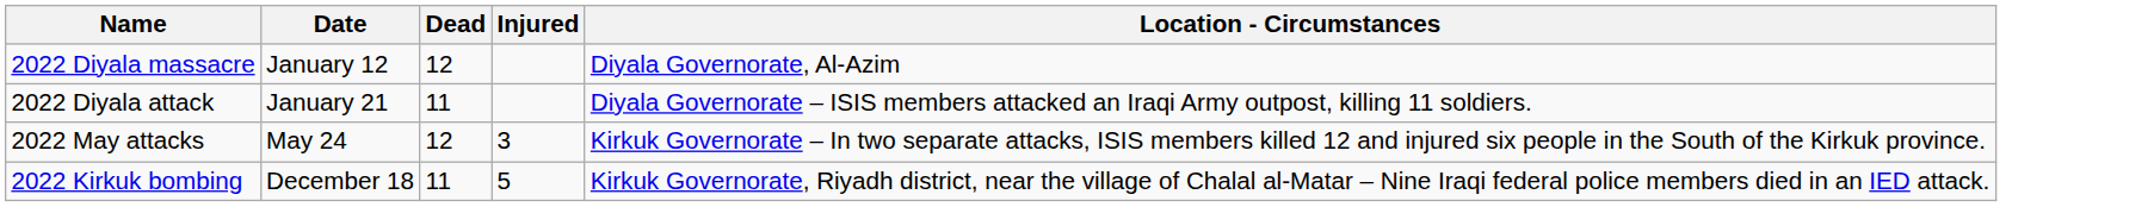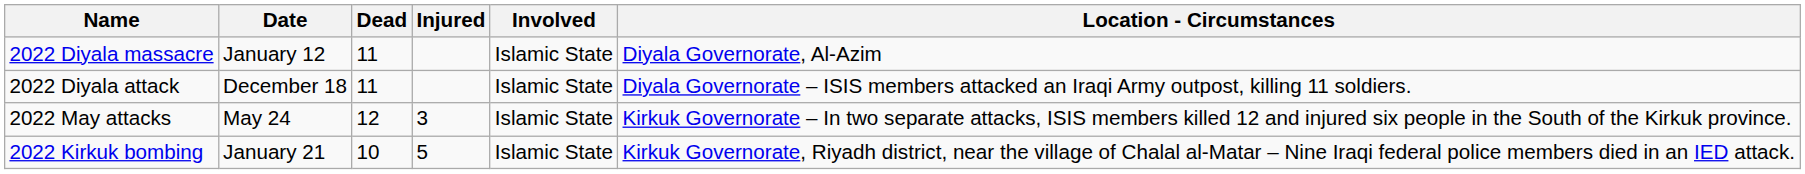+ column: Involved | Islamic State | Islamic State | Islamic State | Islamic State
2022 Diyala massacre | Dead: 12 -> 11
2022 Diyala attack | Date: January 21 -> December 18
2022 Kirkuk bombing | Date: December 18 -> January 21
2022 Kirkuk bombing | Dead: 11 -> 10
